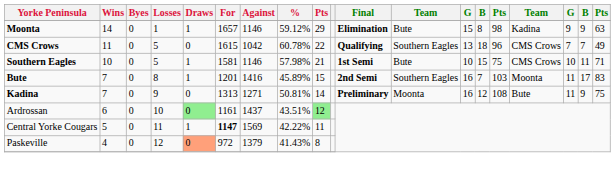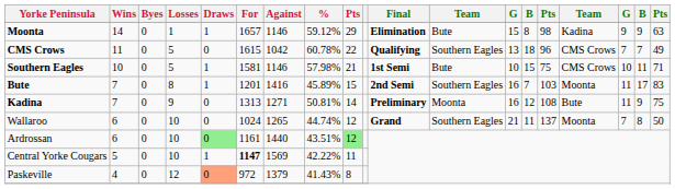+ row: Wallaroo | 6 | 0 | 10 | 0 | 1024 | 1265 | 44.74% | 12 | Grand | Southern Eagles | 21 | 11 | 137 | Moonta | 7 | 8 | 50
Ardrossan | Against: 1437 -> 1440
Central Yorke Cougars | Losses: 11 -> 10
